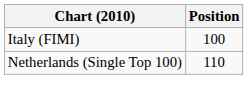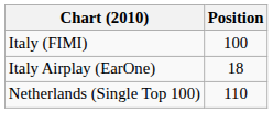+ row: Italy Airplay (EarOne) | 18
